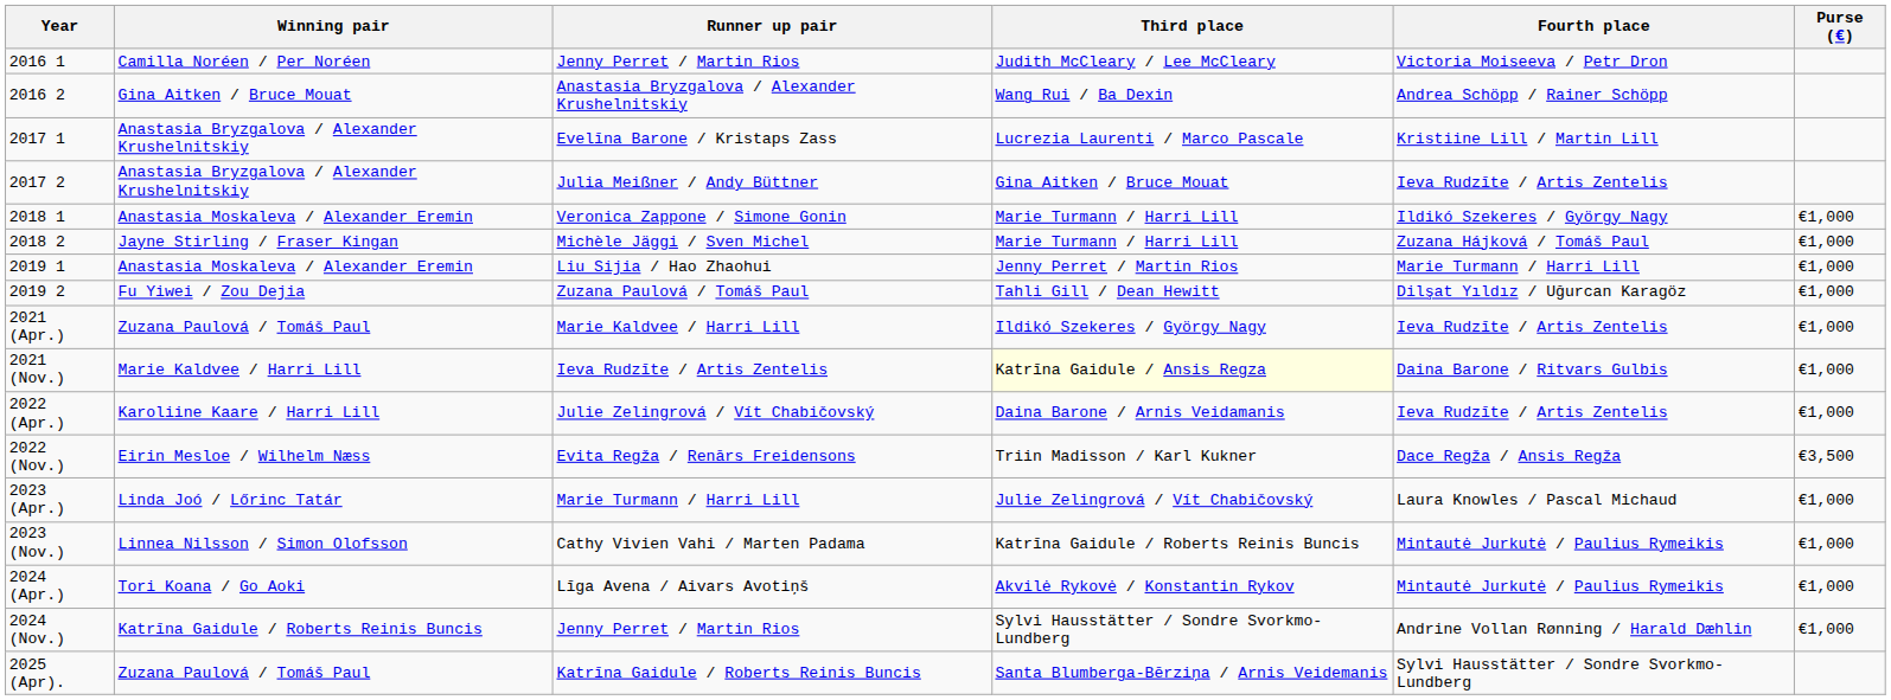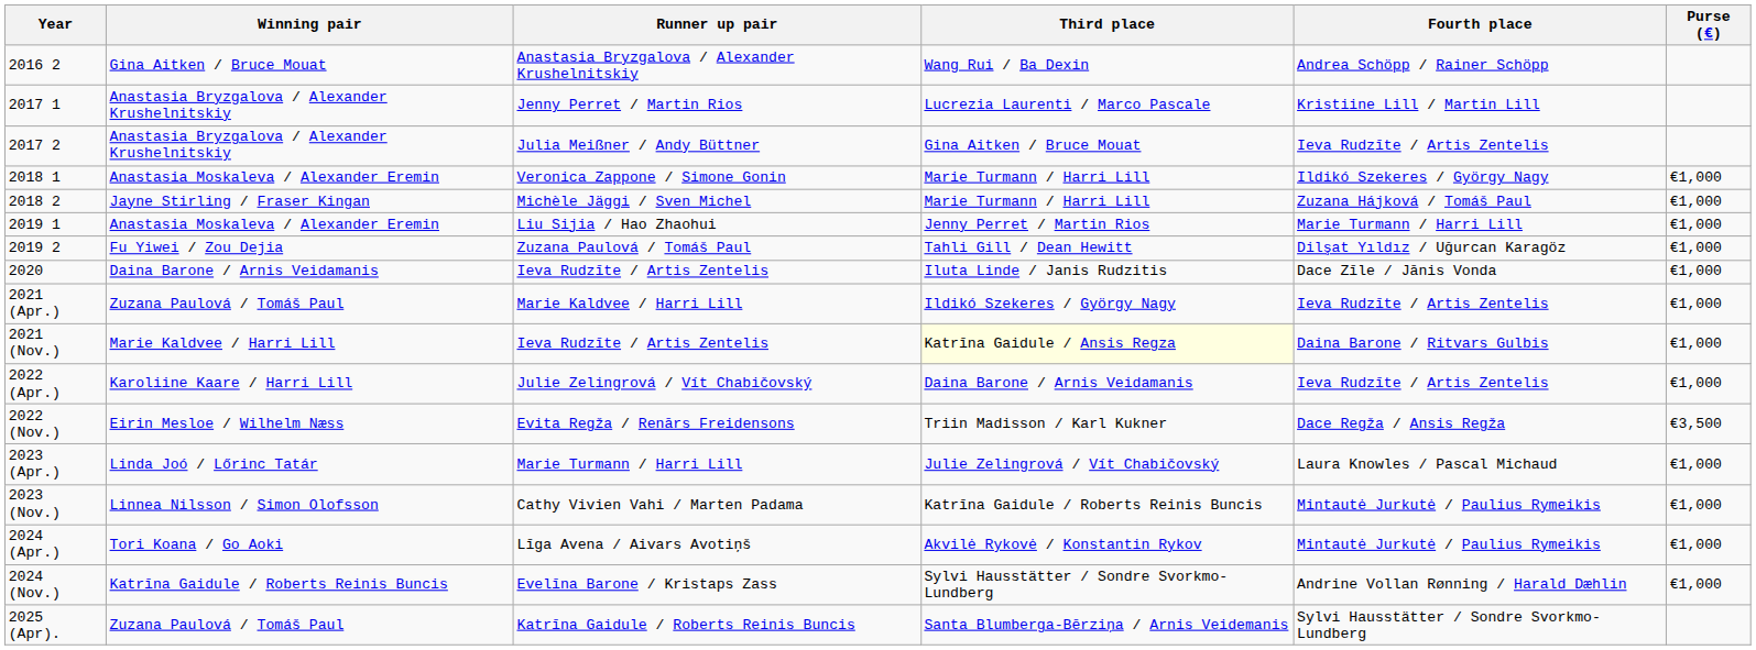- row: 2016 1 | Camilla Noréen / Per Noréen | Jenny Perret / Martin Rios | Judith McCleary / Lee McCleary | Victoria Moiseeva / Petr Dron
2017 1 | Runner up pair: Evelīna Barone / Kristaps Zass -> Jenny Perret / Martin Rios
+ row: 2020 | Daina Barone / Arnis Veidamanis | Ieva Rudzīte / Artis Zentelis | Iluta Linde / Janis Rudzitis | Dace Zīle / Jānis Vonda | €1,000
2024 (Nov.) | Runner up pair: Jenny Perret / Martin Rios -> Evelīna Barone / Kristaps Zass
